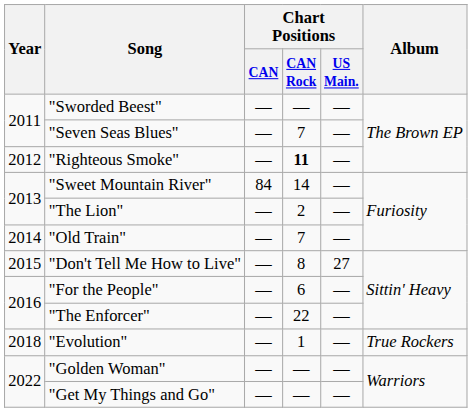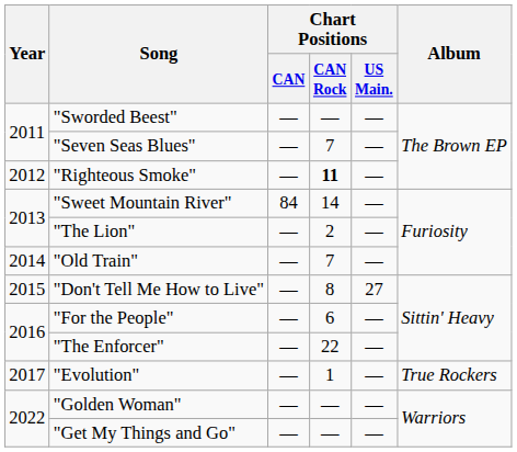"Evolution" | Year: 2018 -> 2017
